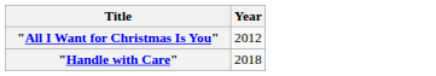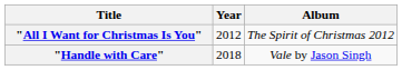+ column: Album | The Spirit of Christmas 2012 | Vale by Jason Singh
